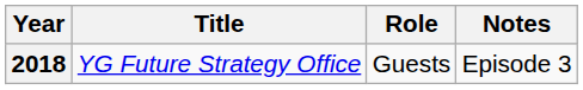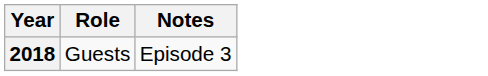- column: Title | YG Future Strategy Office
